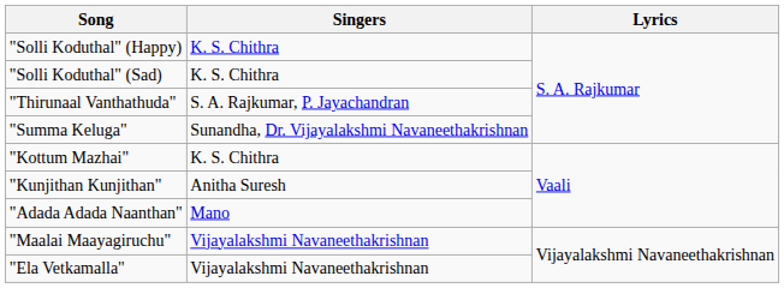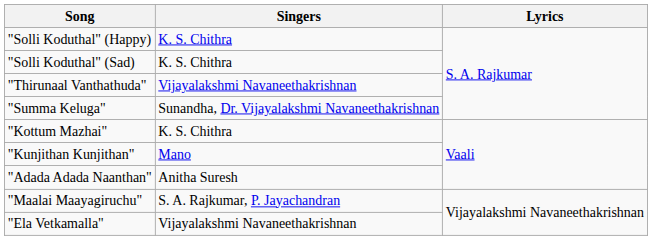"Thirunaal Vanthathuda" | Singers: S. A. Rajkumar, P. Jayachandran -> Vijayalakshmi Navaneethakrishnan
"Kunjithan Kunjithan" | Singers: Anitha Suresh -> Mano
"Adada Adada Naanthan" | Singers: Mano -> Anitha Suresh
"Maalai Maayagiruchu" | Singers: Vijayalakshmi Navaneethakrishnan -> S. A. Rajkumar, P. Jayachandran
